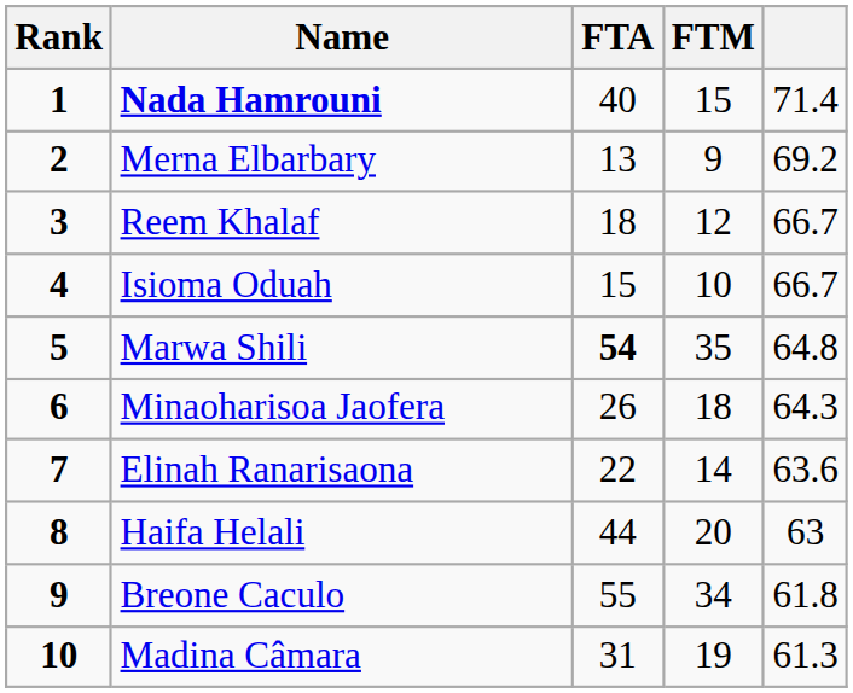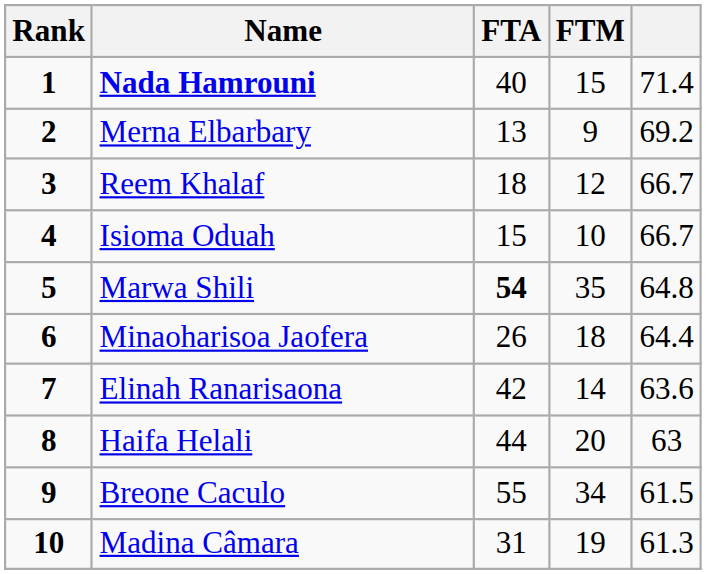Minaoharisoa Jaofera | column 5: 64.3 -> 64.4
Elinah Ranarisaona | FTA: 22 -> 42
Breone Caculo | column 5: 61.8 -> 61.5
